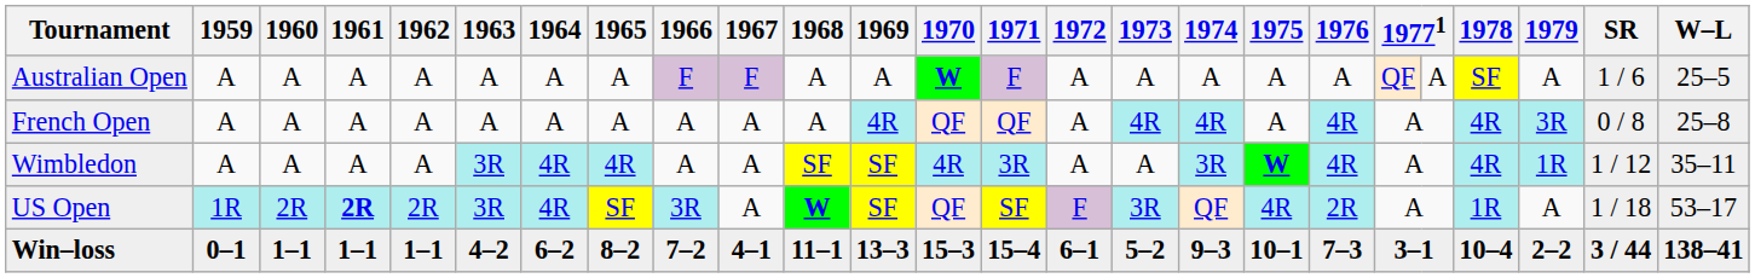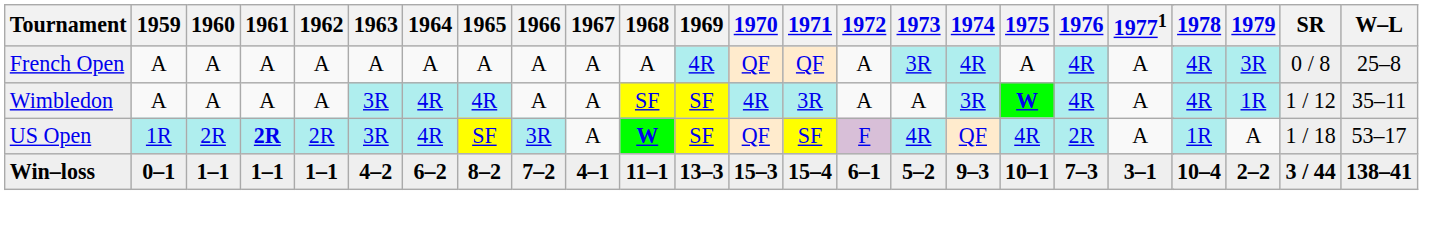- row: Australian Open | A | A | A | A | A | A | A | F | F | A | A | W | F | A | A | A | A | A | QF | A | SF | A | 1 / 6 | 25–5
French Open | 1973: 4R -> 3R
US Open | 1973: 3R -> 4R
